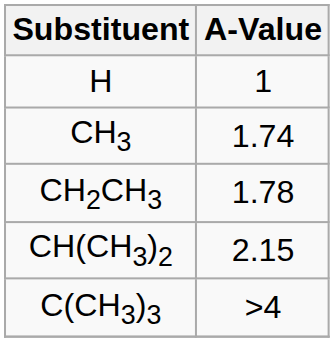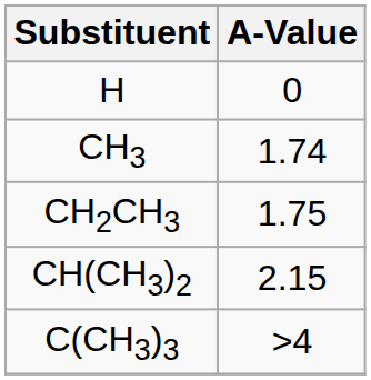H | A-Value: 1 -> 0
CH2CH3 | A-Value: 1.78 -> 1.75
